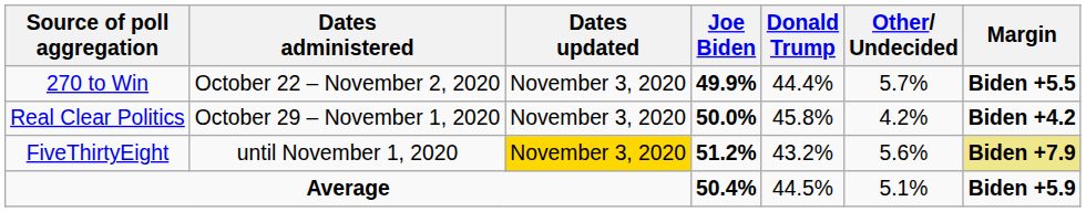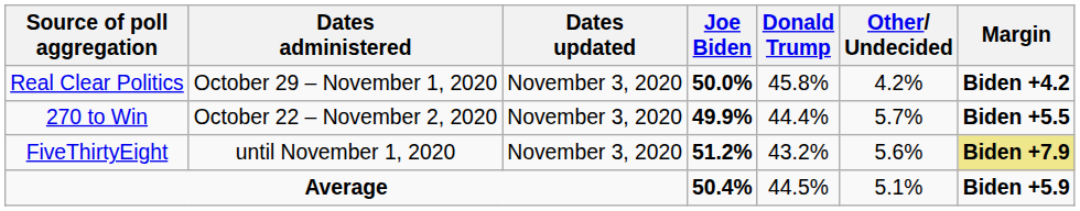rows swapped: 270 to Win <-> Real Clear Politics
FiveThirtyEight | Dates updated: gold background -> no background
